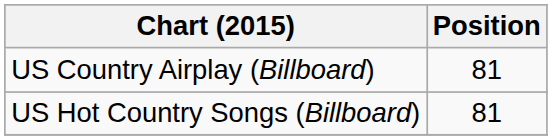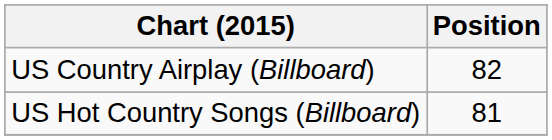US Country Airplay (Billboard) | Position: 81 -> 82
